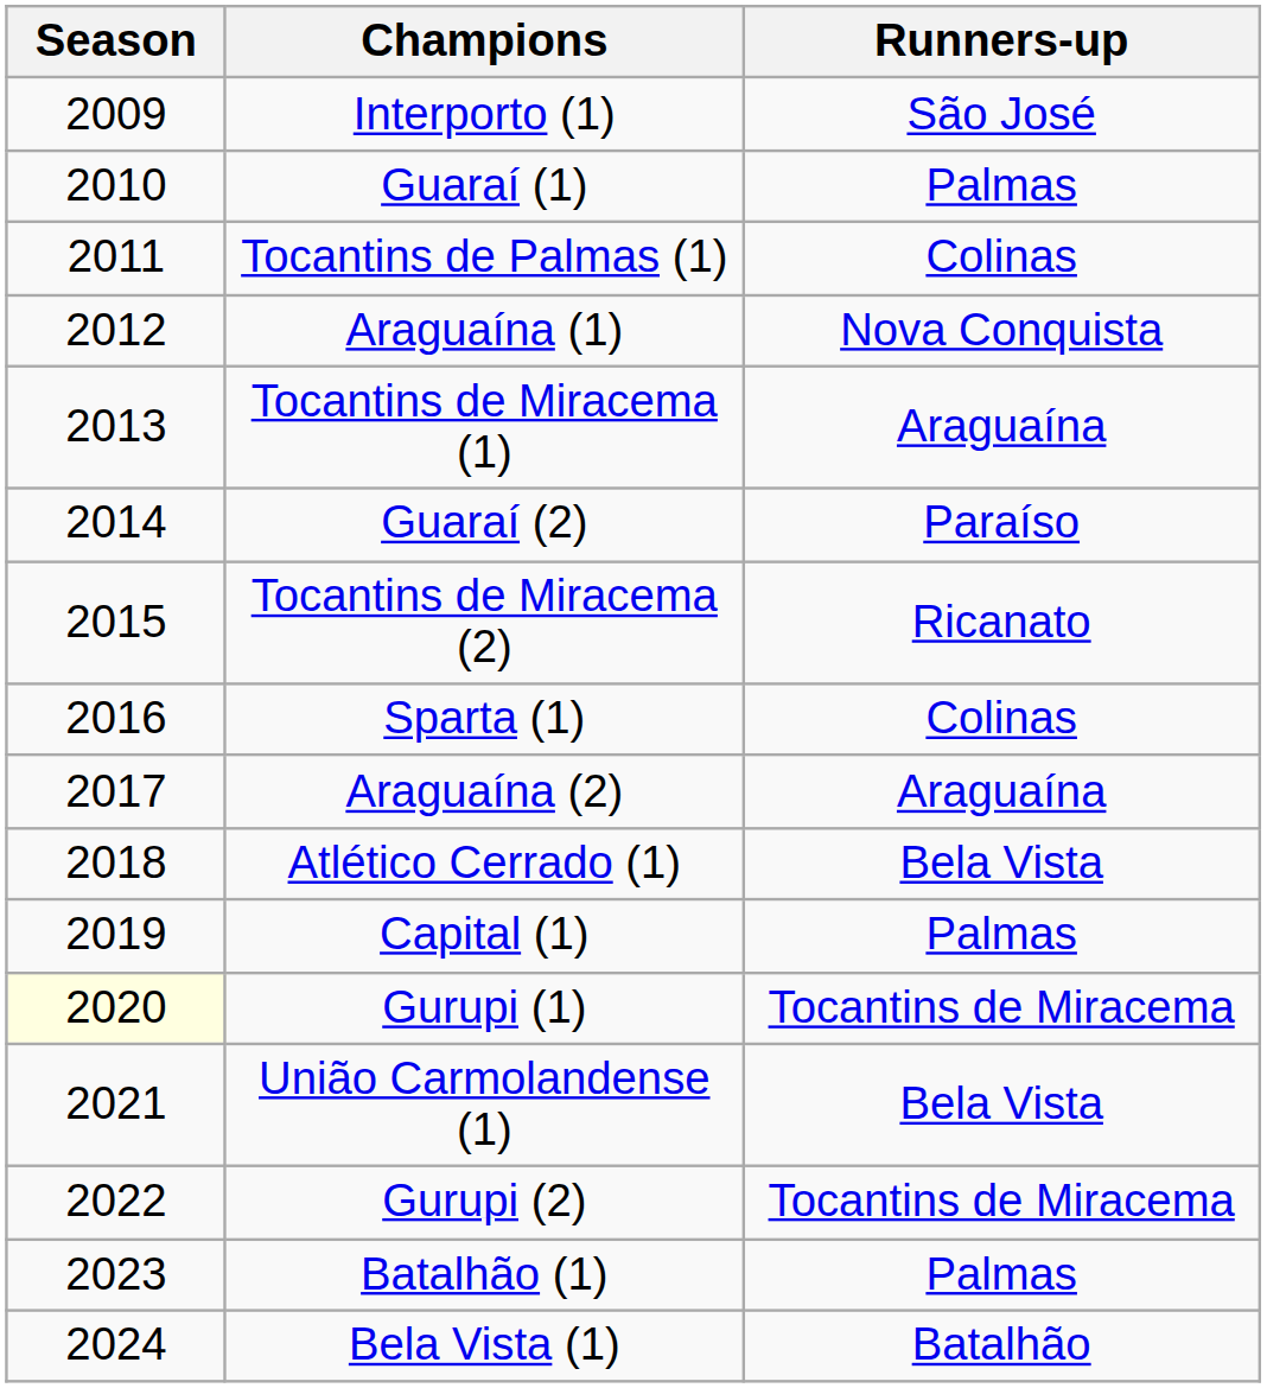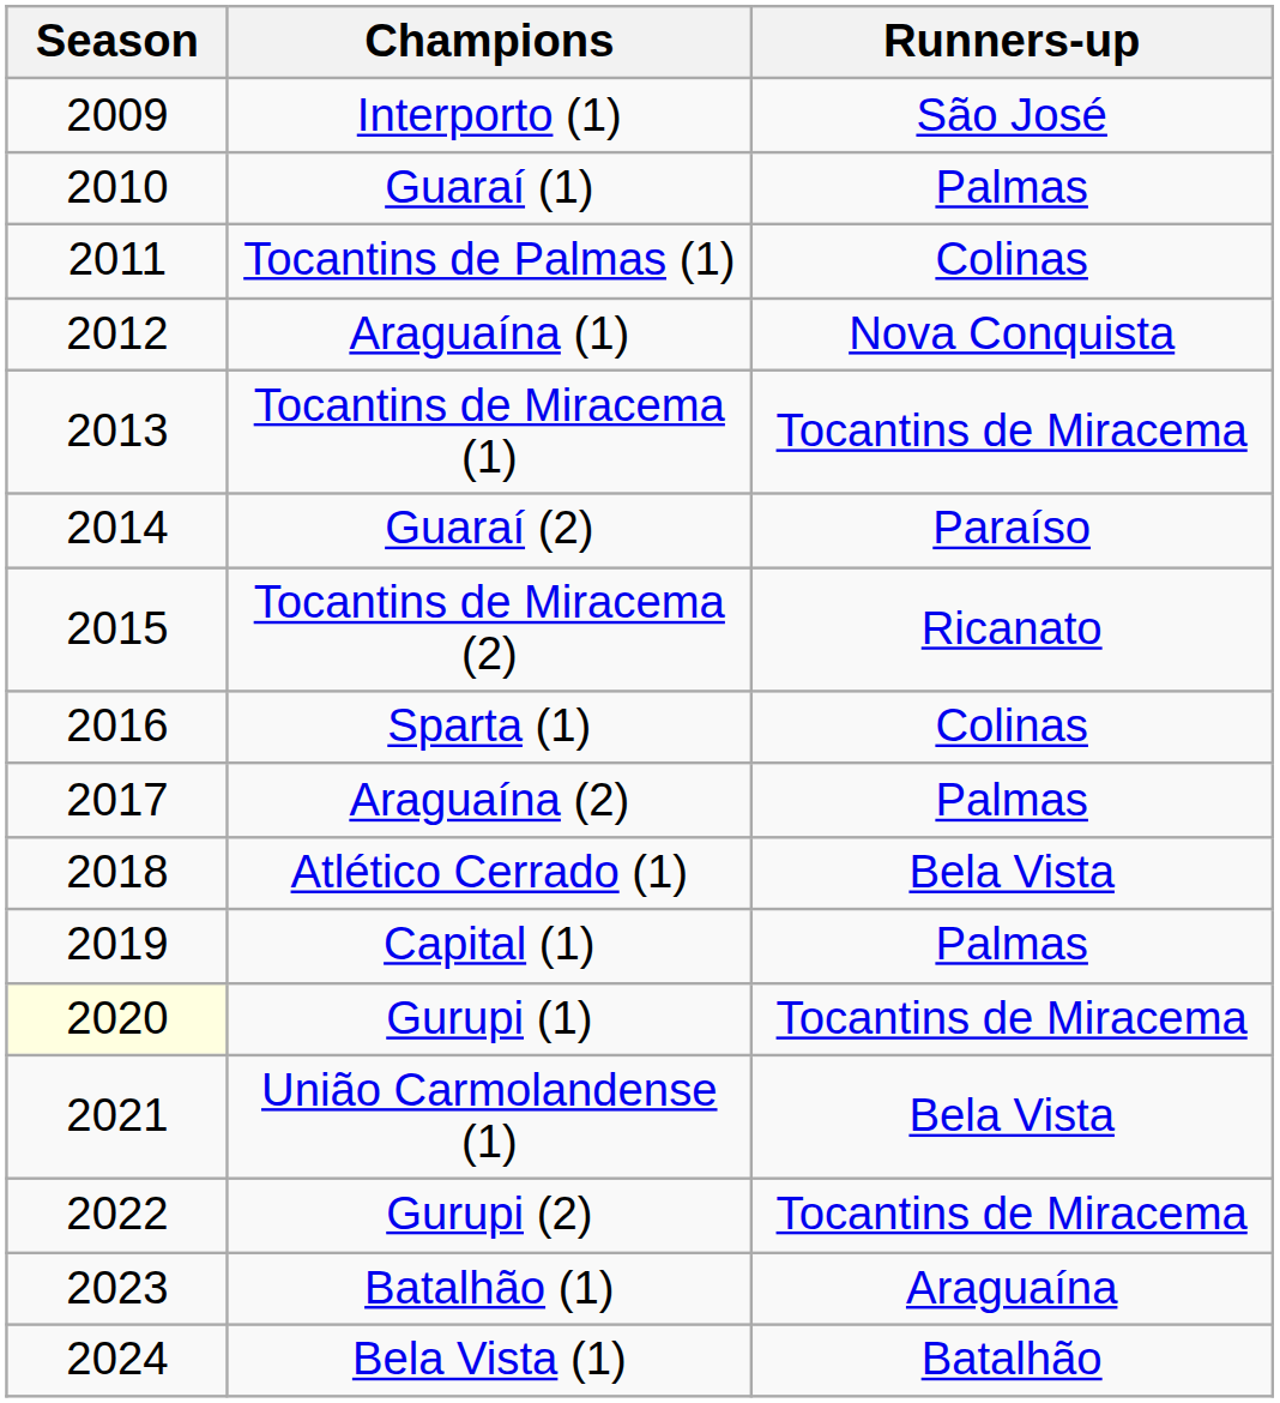Tocantins de Miracema (1) | Runners-up: Araguaína -> Tocantins de Miracema
Araguaína (2) | Runners-up: Araguaína -> Palmas
Batalhão (1) | Runners-up: Palmas -> Araguaína
